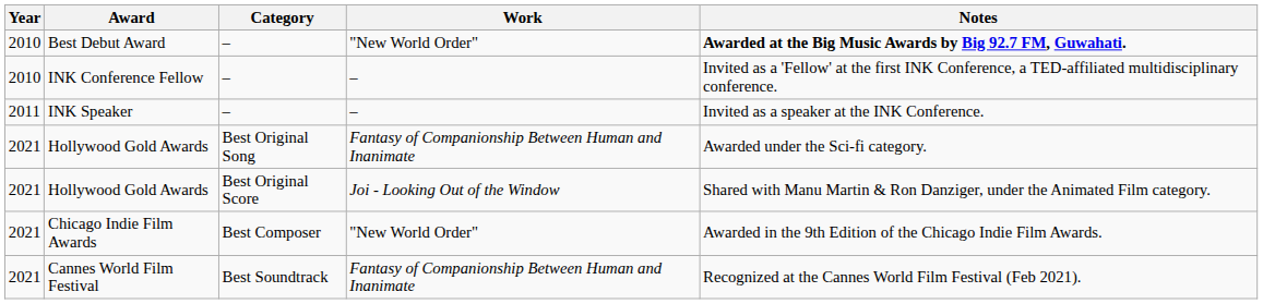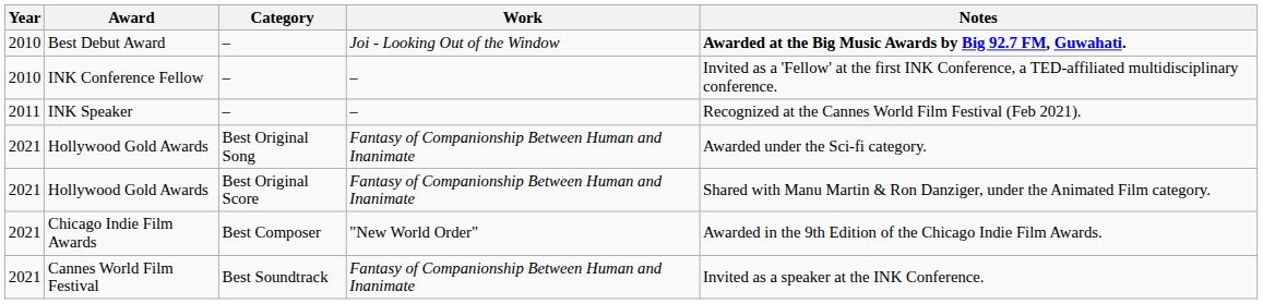Best Debut Award | Work: "New World Order" -> Joi - Looking Out of the Window
INK Speaker | Notes: Invited as a speaker at the INK Conference. -> Recognized at the Cannes World Film Festival (Feb 2021).
Hollywood Gold Awards / Best Original Score | Work: Joi - Looking Out of the Window -> Fantasy of Companionship Between Human and Inanimate
Cannes World Film Festival | Notes: Recognized at the Cannes World Film Festival (Feb 2021). -> Invited as a speaker at the INK Conference.
